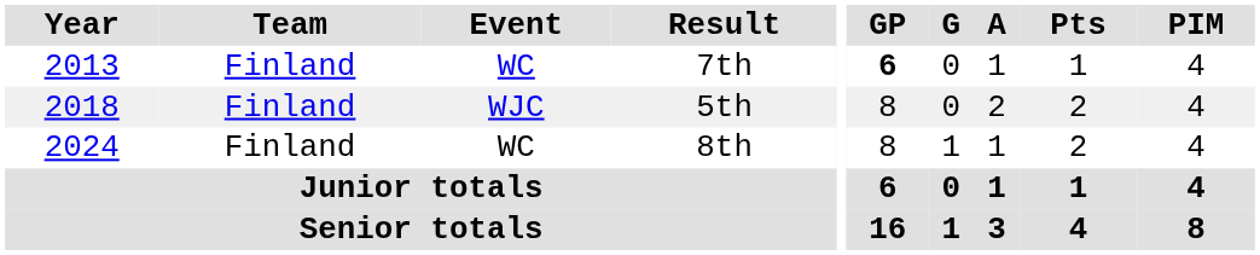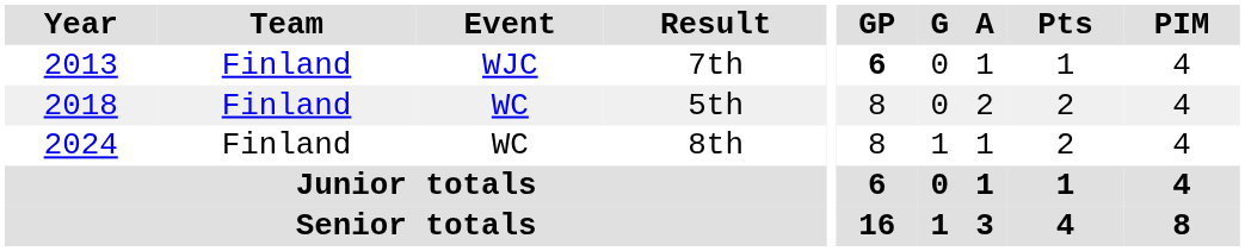7th | Event: WC -> WJC
5th | Event: WJC -> WC
